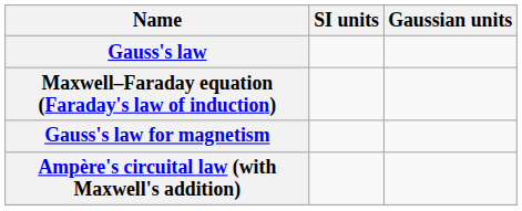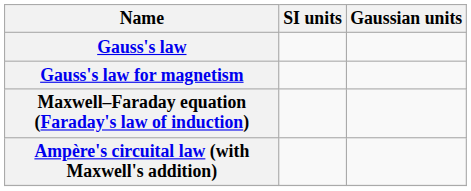rows swapped: Gauss's law for magnetism <-> Maxwell–Faraday equation (Faraday's law of induction)
